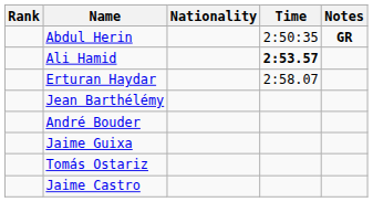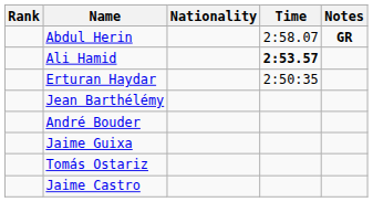Abdul Herin | Time: 2:50:35 -> 2:58.07
Erturan Haydar | Time: 2:58.07 -> 2:50:35
